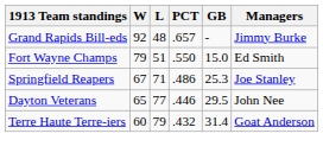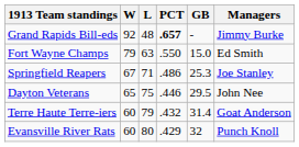Grand Rapids Bill-eds | PCT: normal -> bold
Fort Wayne Champs | L: 51 -> 63
Dayton Veterans | L: 77 -> 75
+ row: Evansville River Rats | 60 | 80 | .429 | 32 | Punch Knoll
